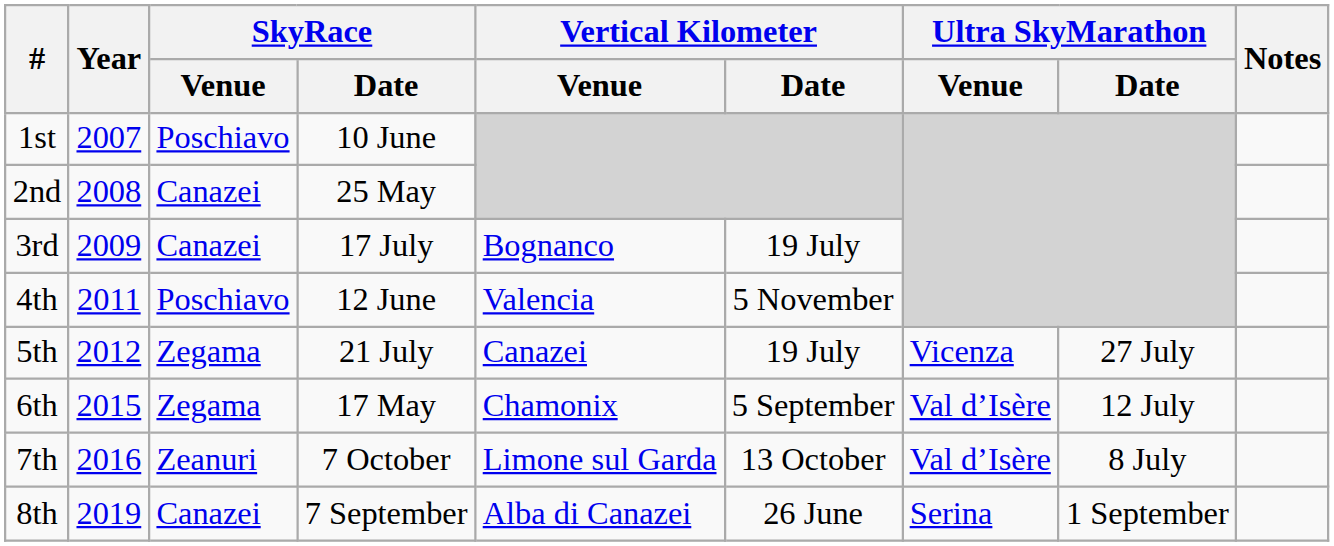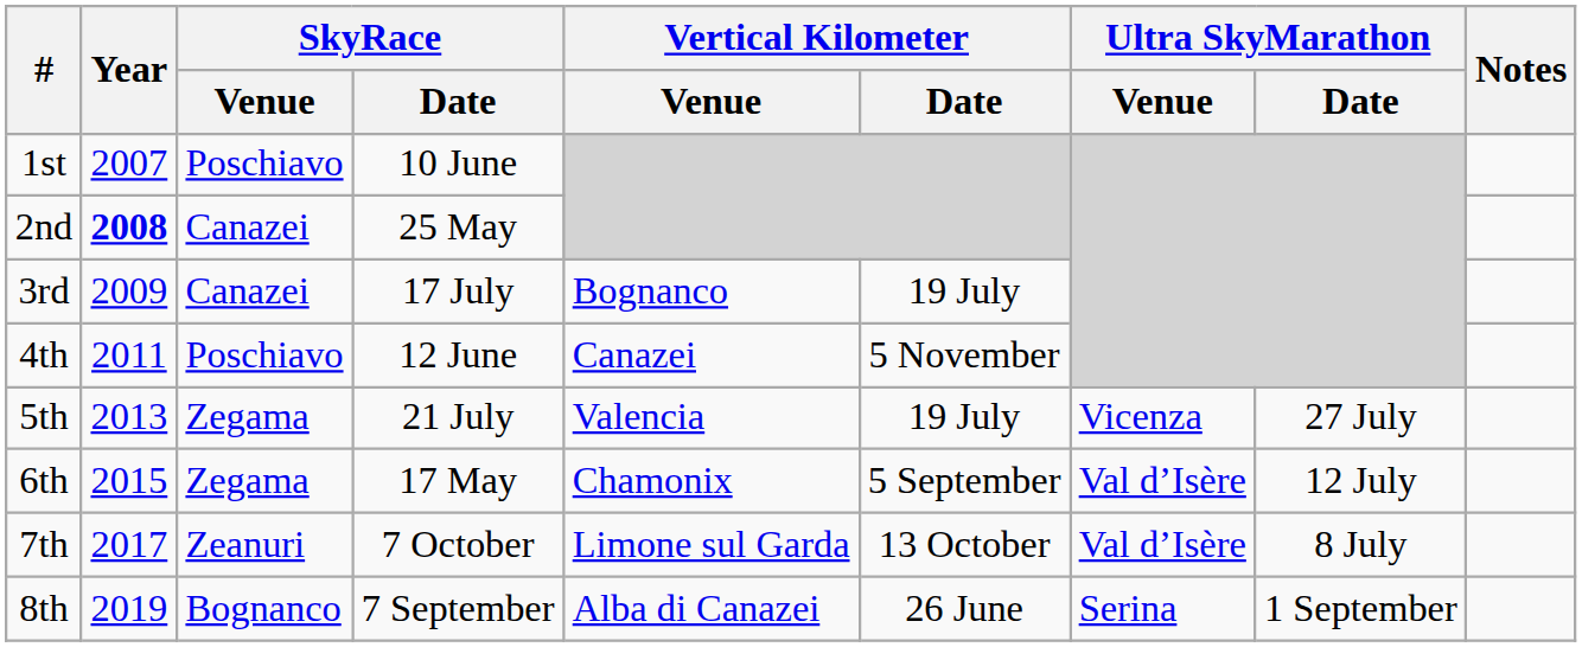2nd | Year: normal -> bold
4th | Vertical Kilometer / Venue: Valencia -> Canazei
5th | Year: 2012 -> 2013
5th | Vertical Kilometer / Venue: Canazei -> Valencia
7th | Year: 2016 -> 2017
8th | SkyRace / Venue: Canazei -> Bognanco
